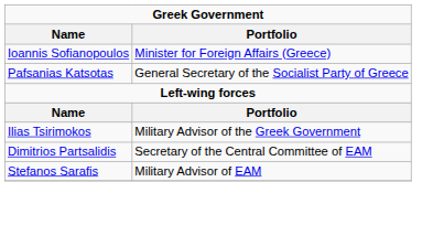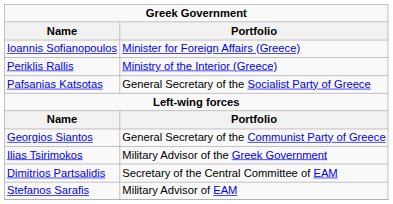+ row: Periklis Rallis | Ministry of the Interior (Greece)
+ row: Georgios Siantos | General Secretary of the Communist Party of Greece
